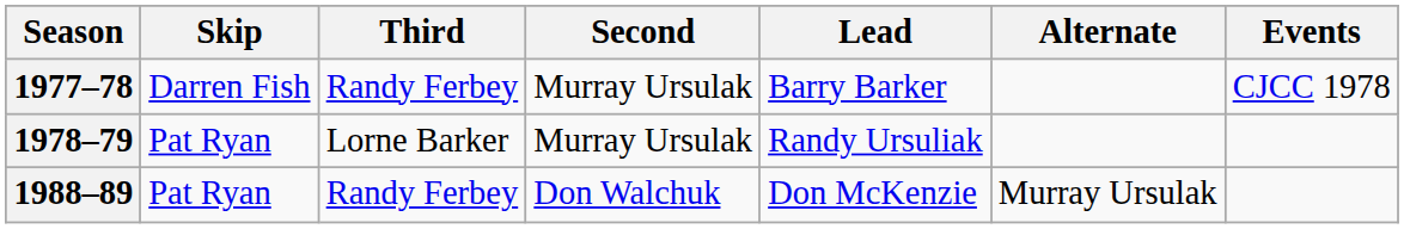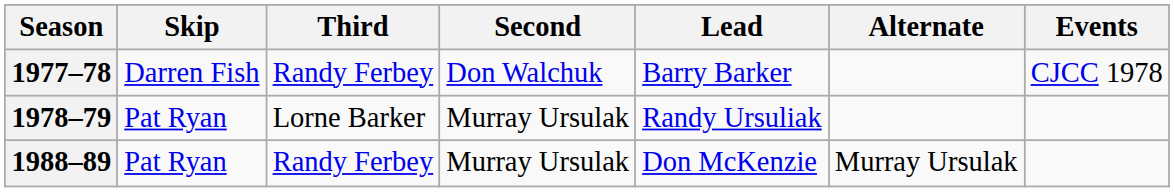1977–78 | Second: Murray Ursulak -> Don Walchuk
1988–89 | Second: Don Walchuk -> Murray Ursulak
